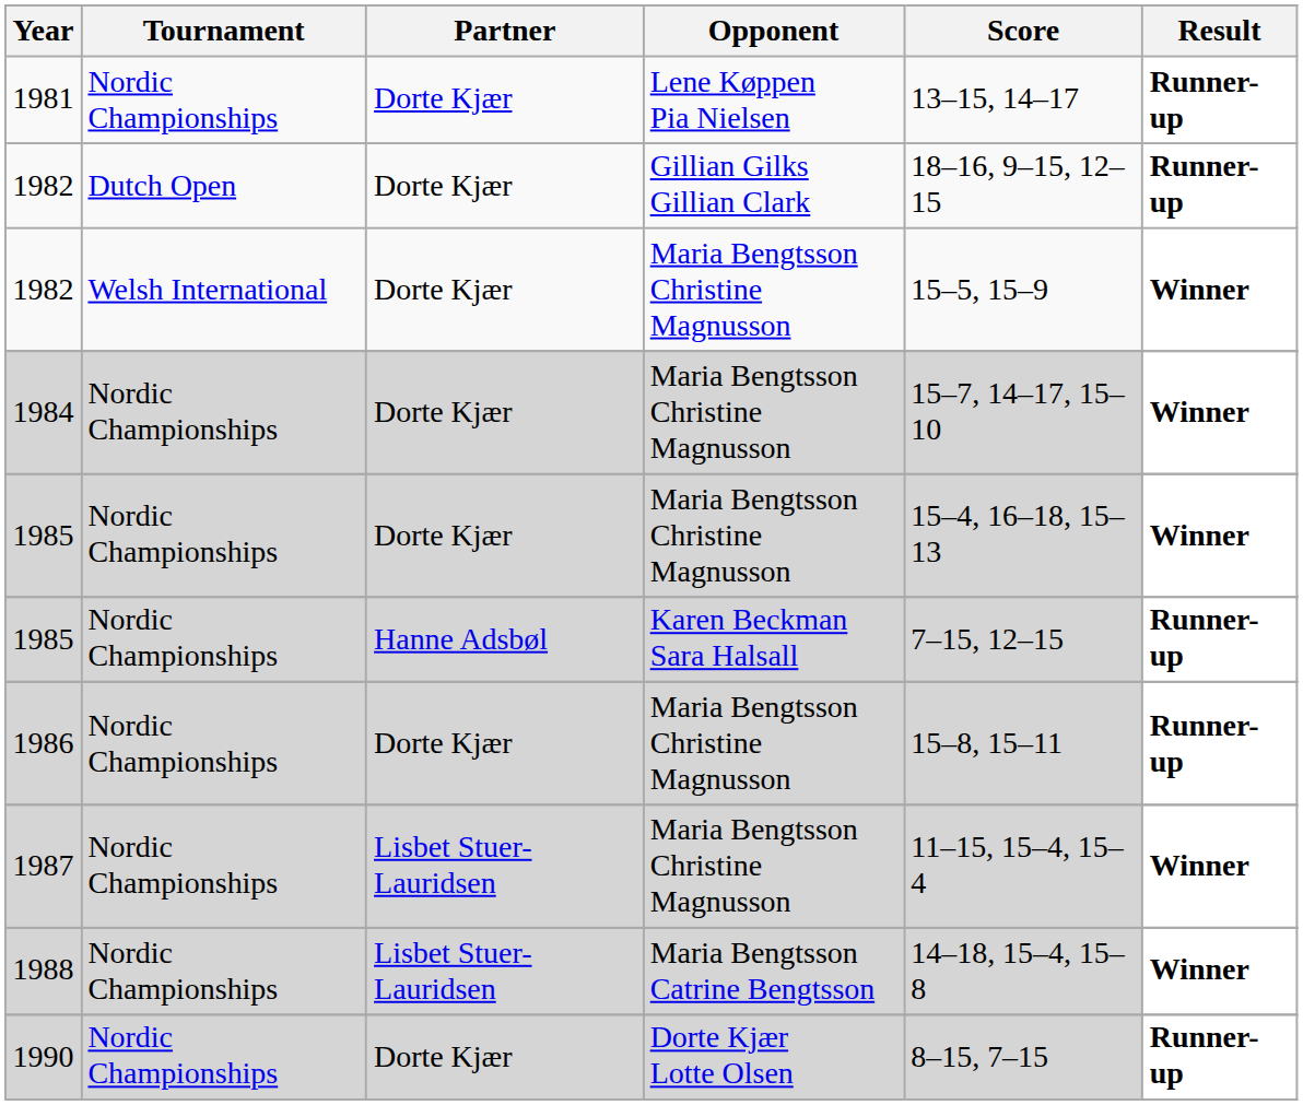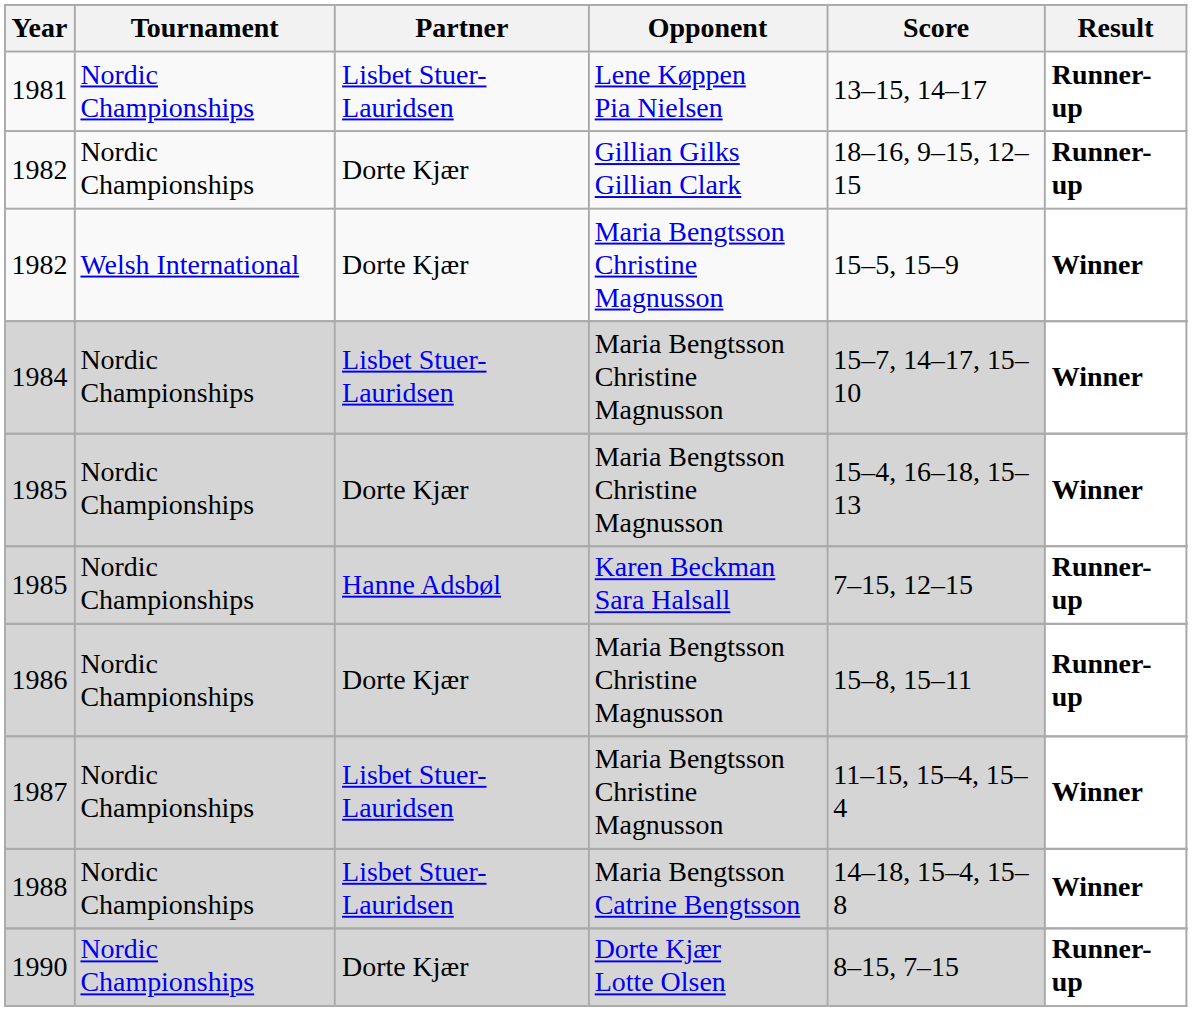1981 | Partner: Dorte Kjær -> Lisbet Stuer-Lauridsen
1982 / Gillian Gilks Gillian Clark | Tournament: Dutch Open -> Nordic Championships
1984 | Partner: Dorte Kjær -> Lisbet Stuer-Lauridsen
